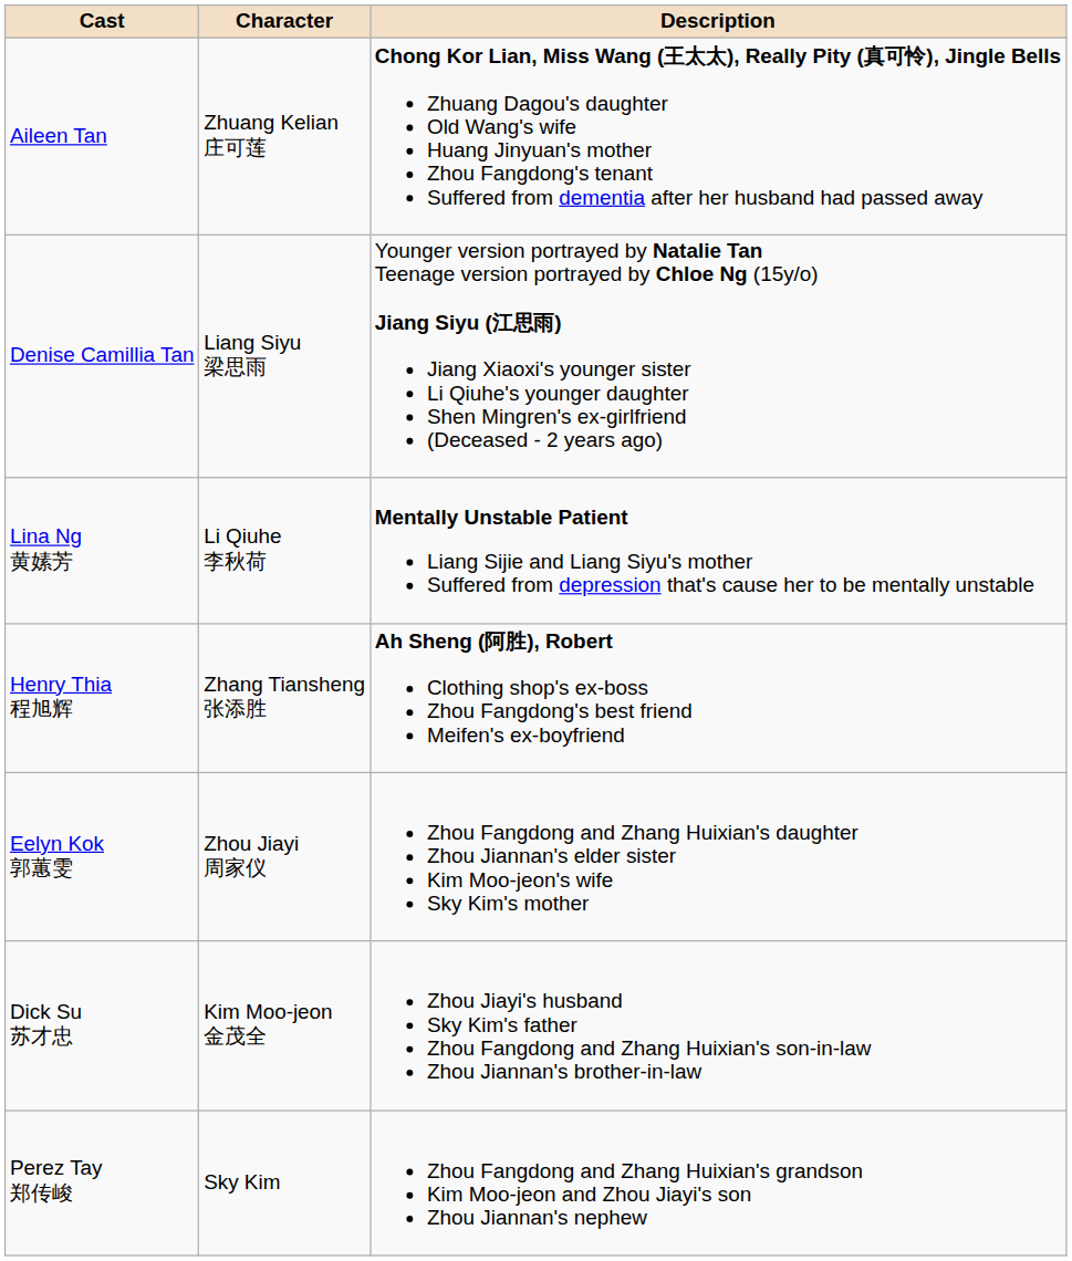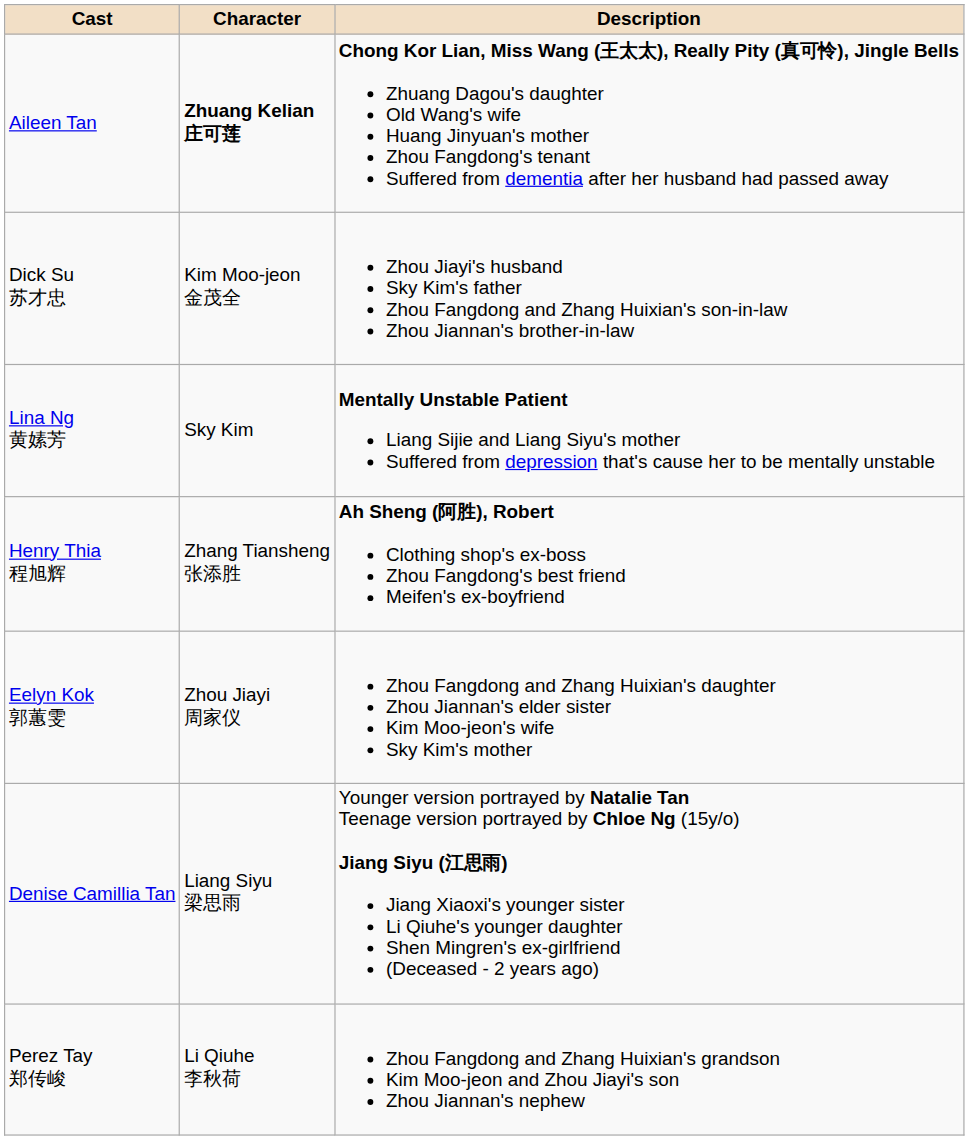Aileen Tan | Character: normal -> bold
rows swapped: Denise Camillia Tan <-> Dick Su 苏才忠
Lina Ng 黄嫊芳 | Character: Li Qiuhe 李秋荷 -> Sky Kim
Perez Tay 郑传峻 | Character: Sky Kim -> Li Qiuhe 李秋荷
